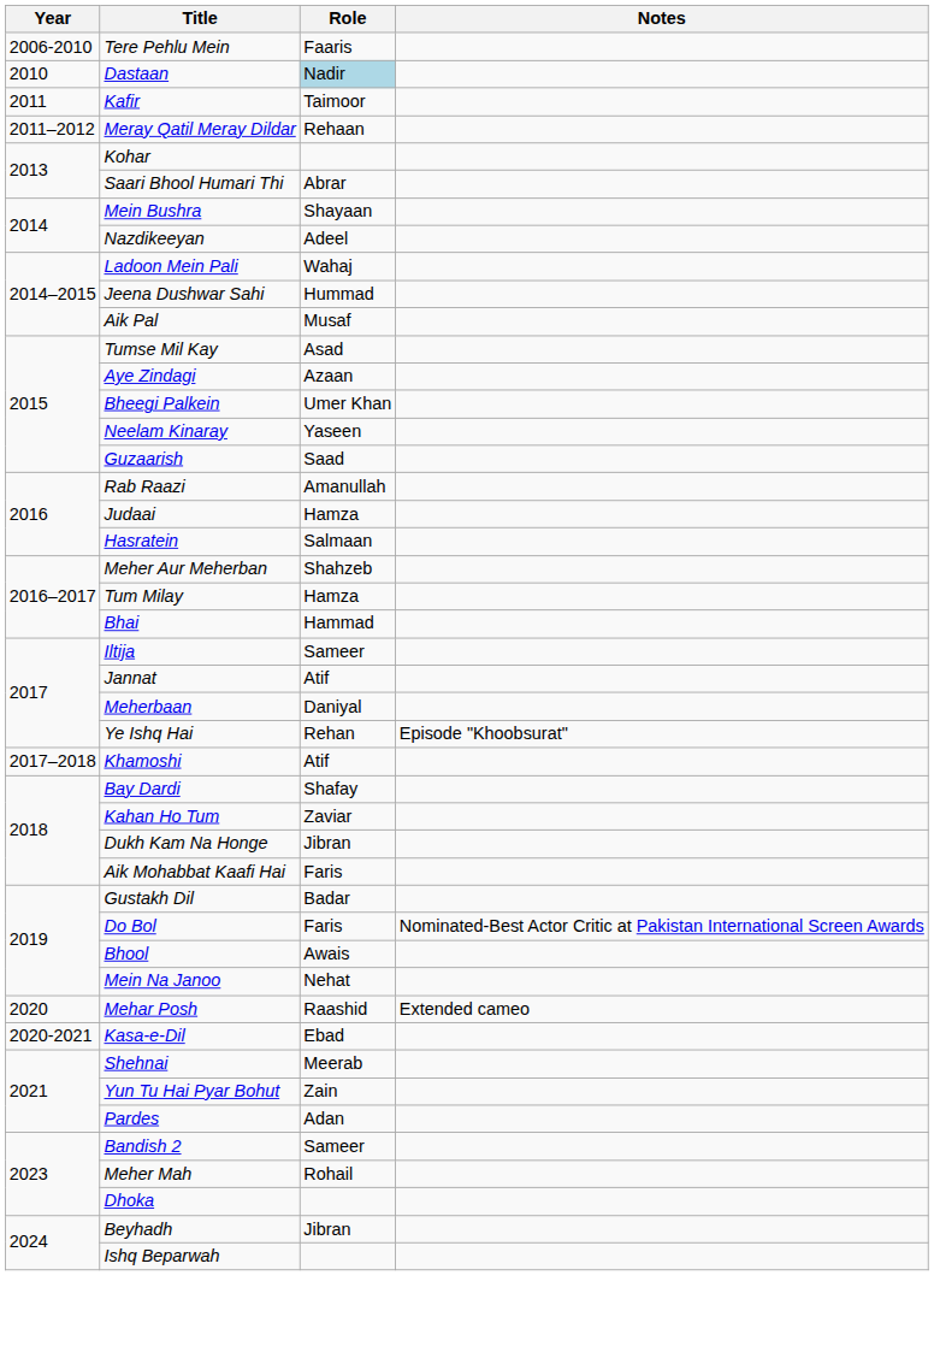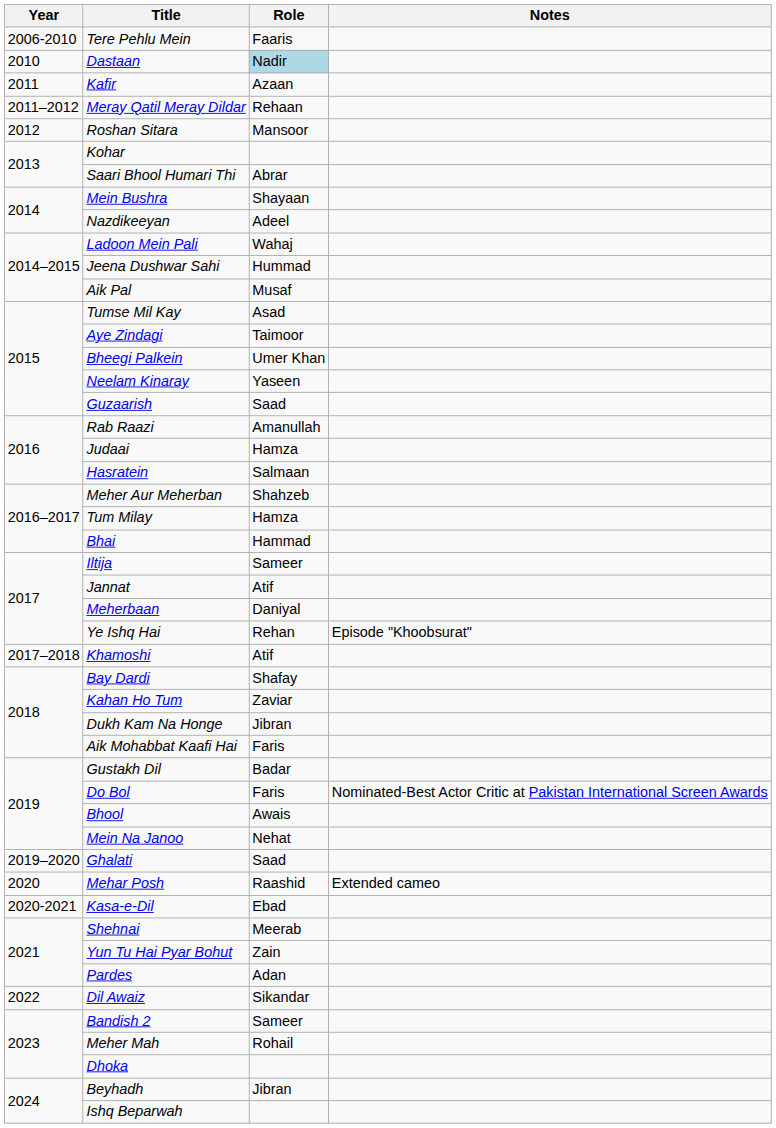Kafir | Role: Taimoor -> Azaan
+ row: 2012 | Roshan Sitara | Mansoor
Aye Zindagi | Role: Azaan -> Taimoor
+ row: 2019–2020 | Ghalati | Saad
+ row: 2022 | Dil Awaiz | Sikandar
